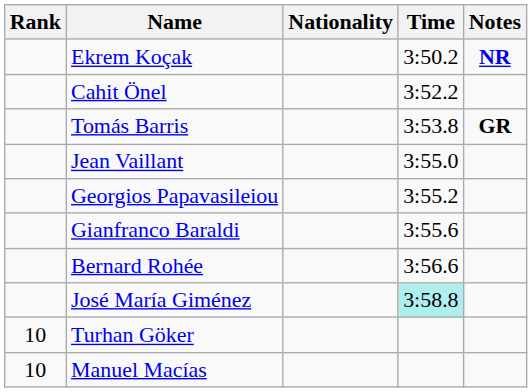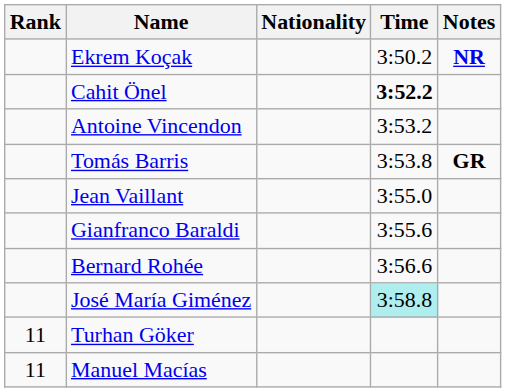Cahit Önel | Time: normal -> bold
+ row: Antoine Vincendon | 3:53.2
- row: Georgios Papavasileiou | 3:55.2
Turhan Göker | Rank: 10 -> 11
Manuel Macías | Rank: 10 -> 11
